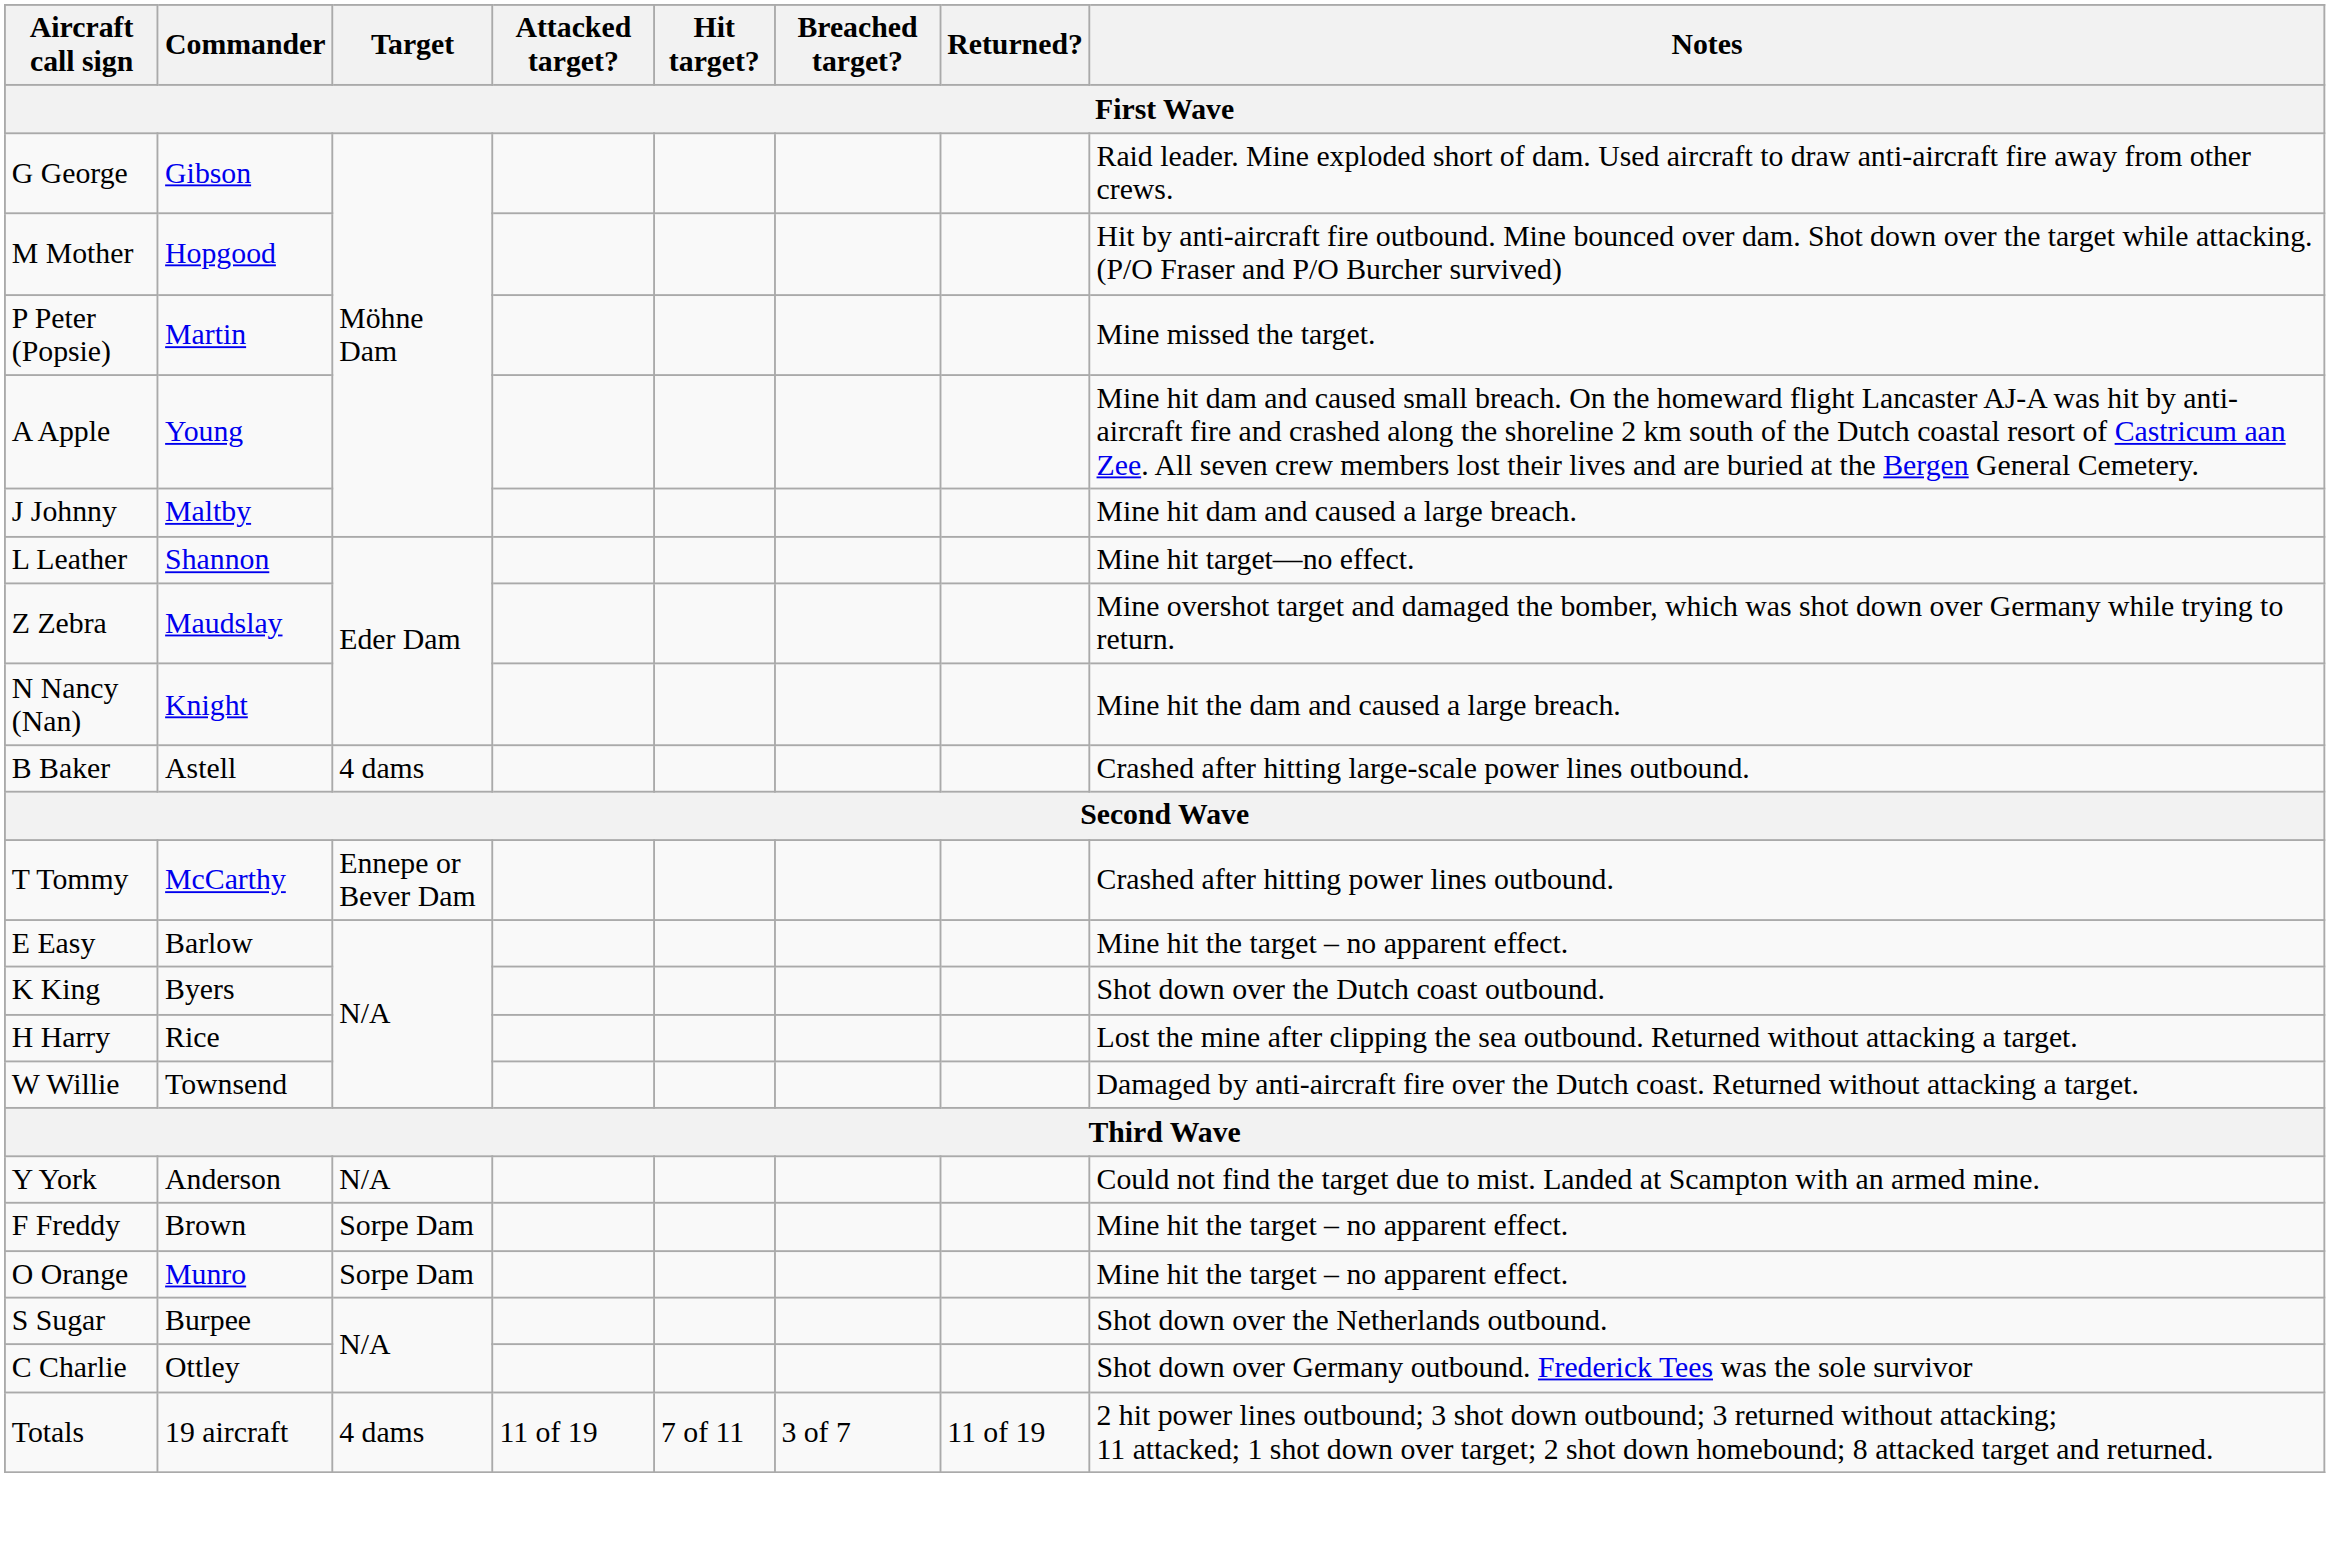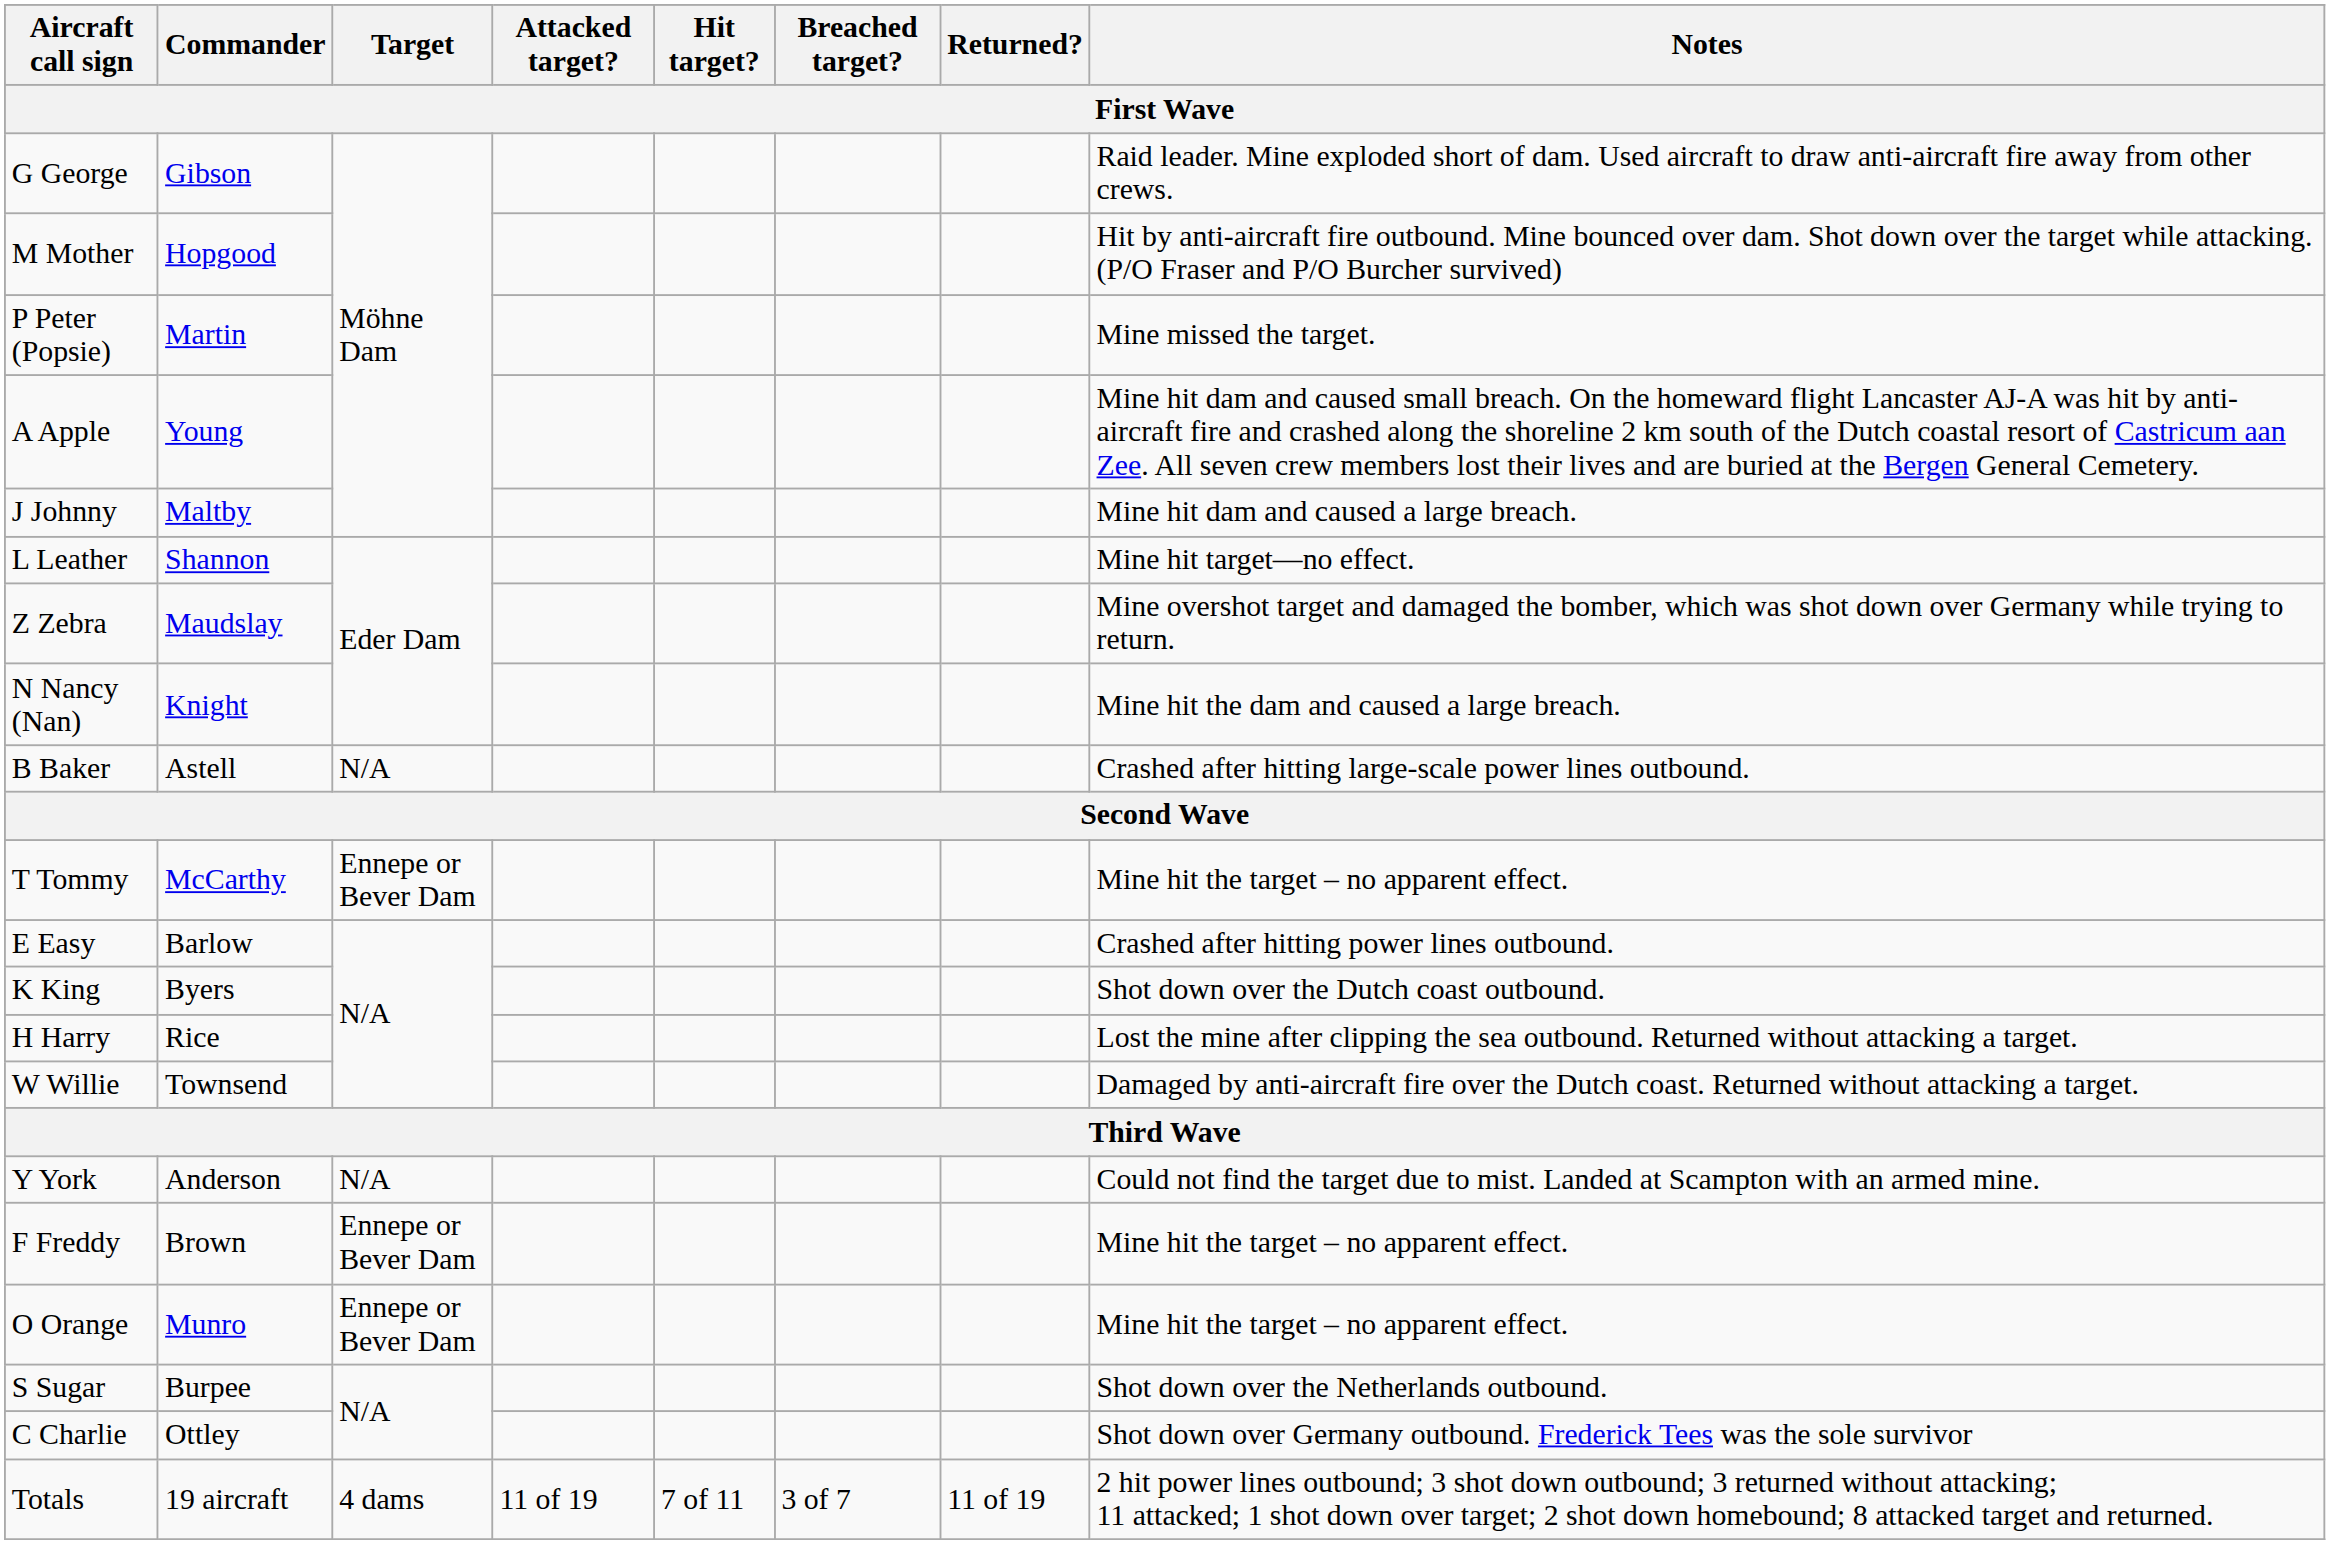B Baker | Target: 4 dams -> N/A
T Tommy | Notes: Crashed after hitting power lines outbound. -> Mine hit the target – no apparent effect.
E Easy | Notes: Mine hit the target – no apparent effect. -> Crashed after hitting power lines outbound.
F Freddy | Target: Sorpe Dam -> Ennepe or Bever Dam
O Orange | Target: Sorpe Dam -> Ennepe or Bever Dam
